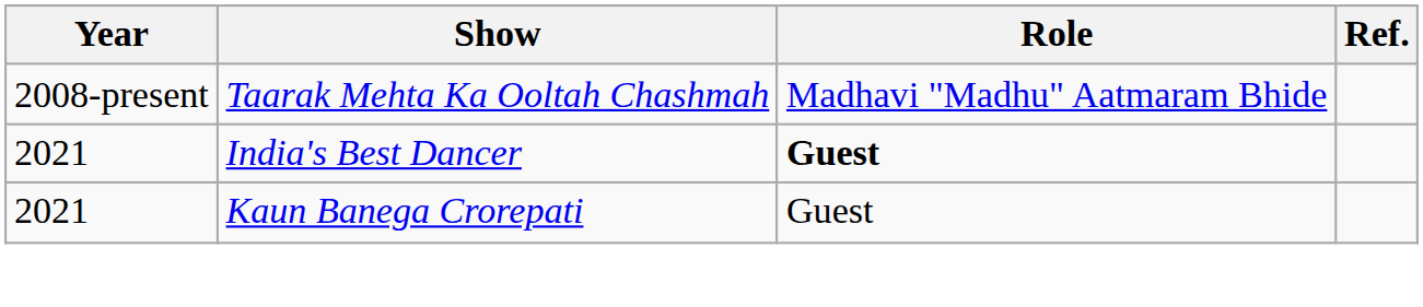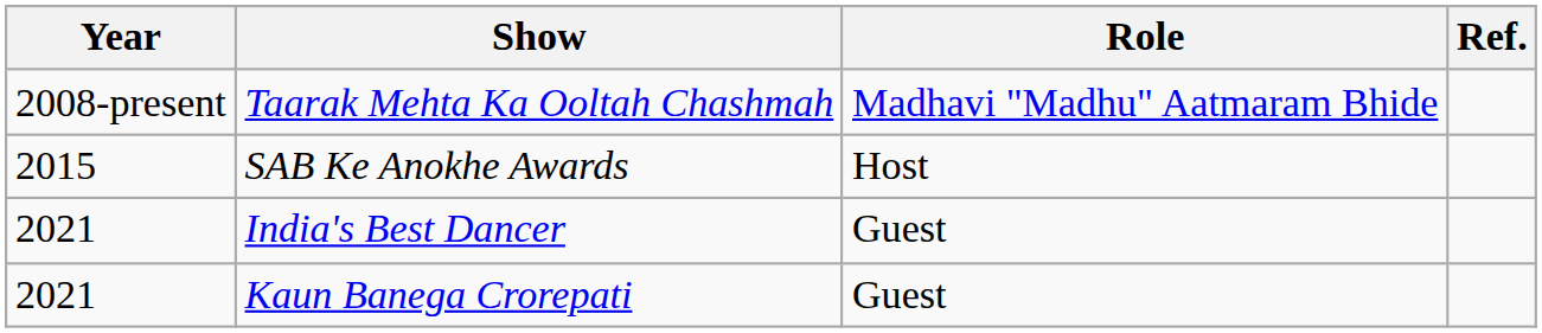+ row: 2015 | SAB Ke Anokhe Awards | Host
India's Best Dancer | Role: bold -> normal
